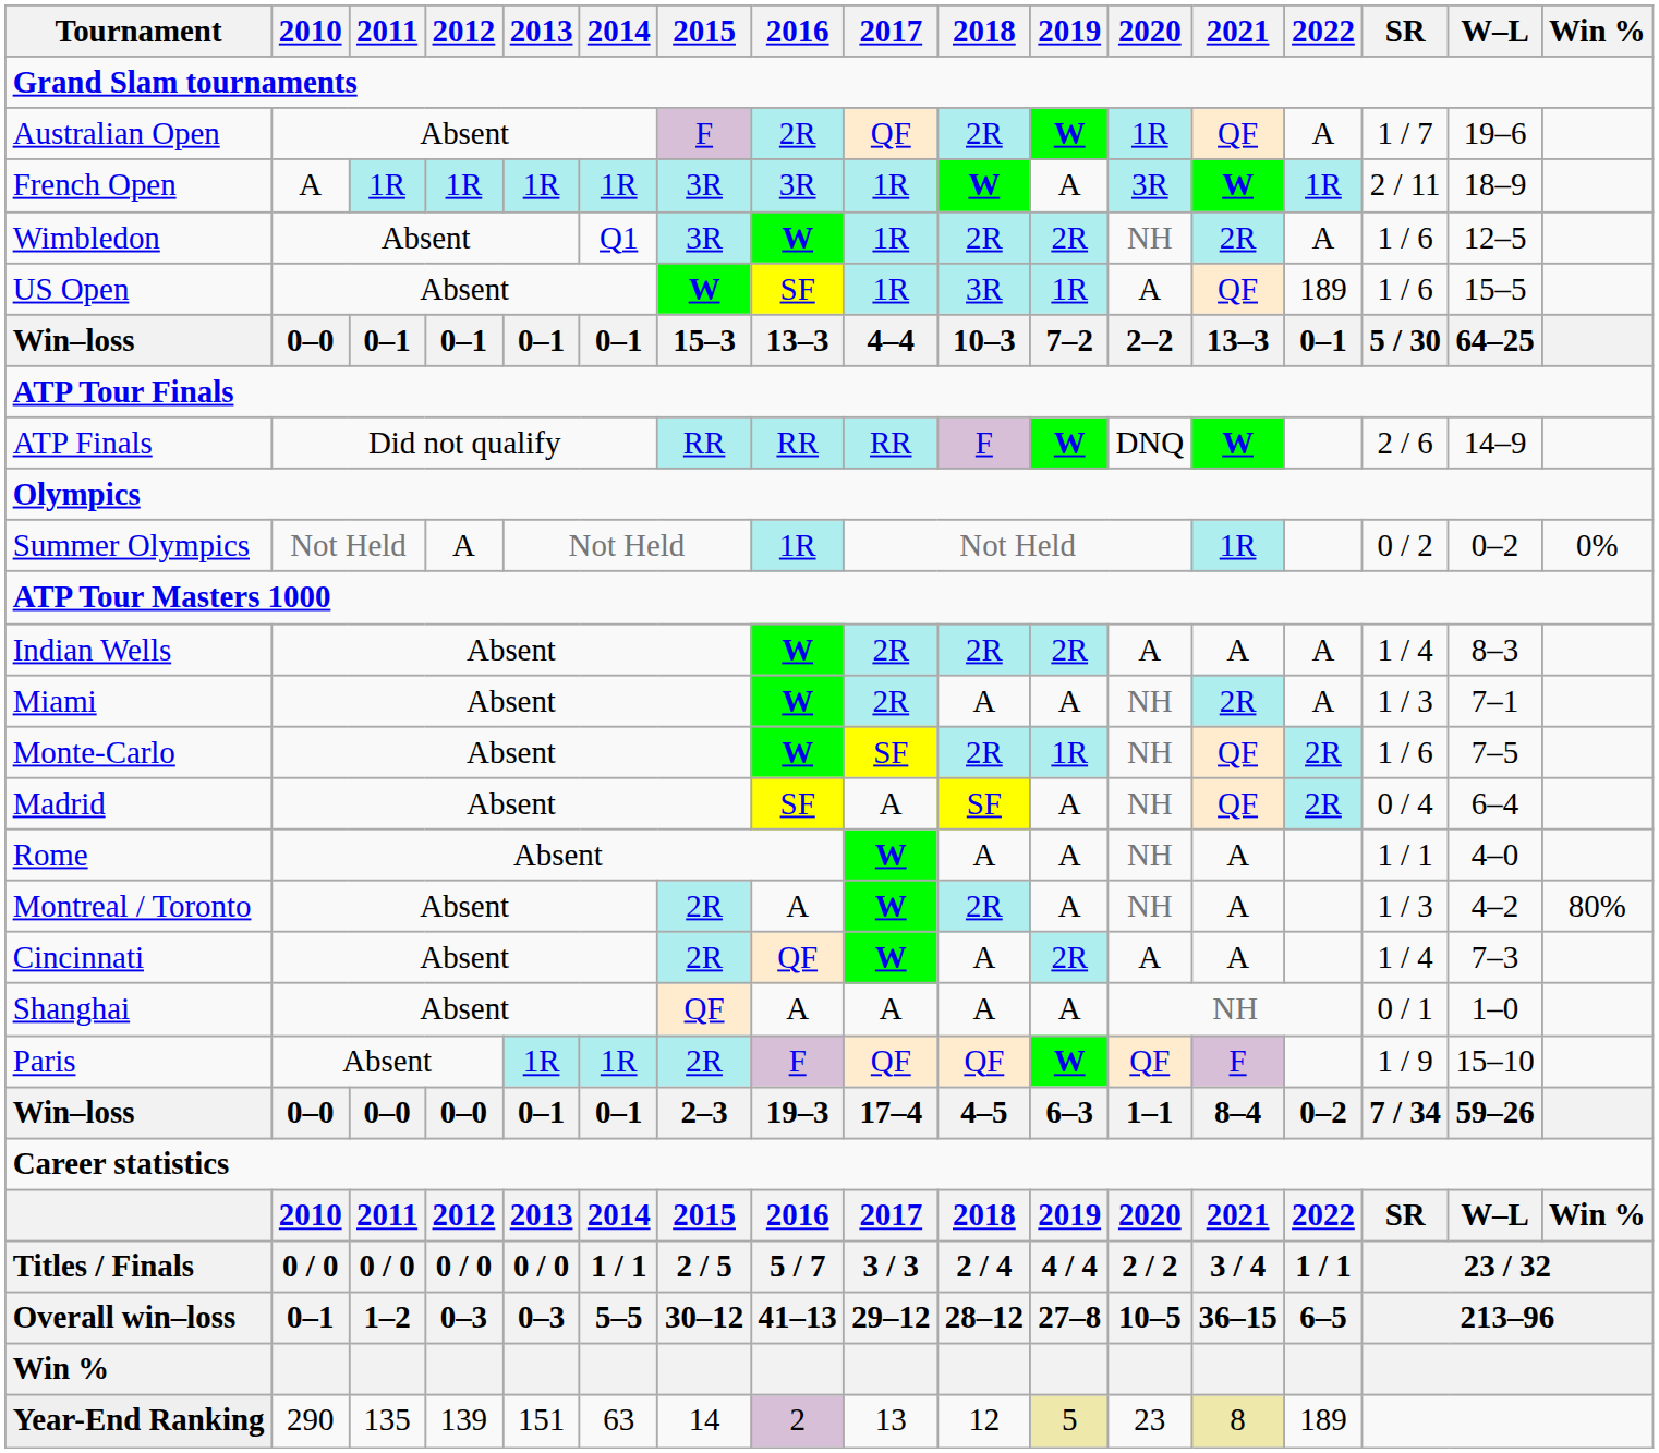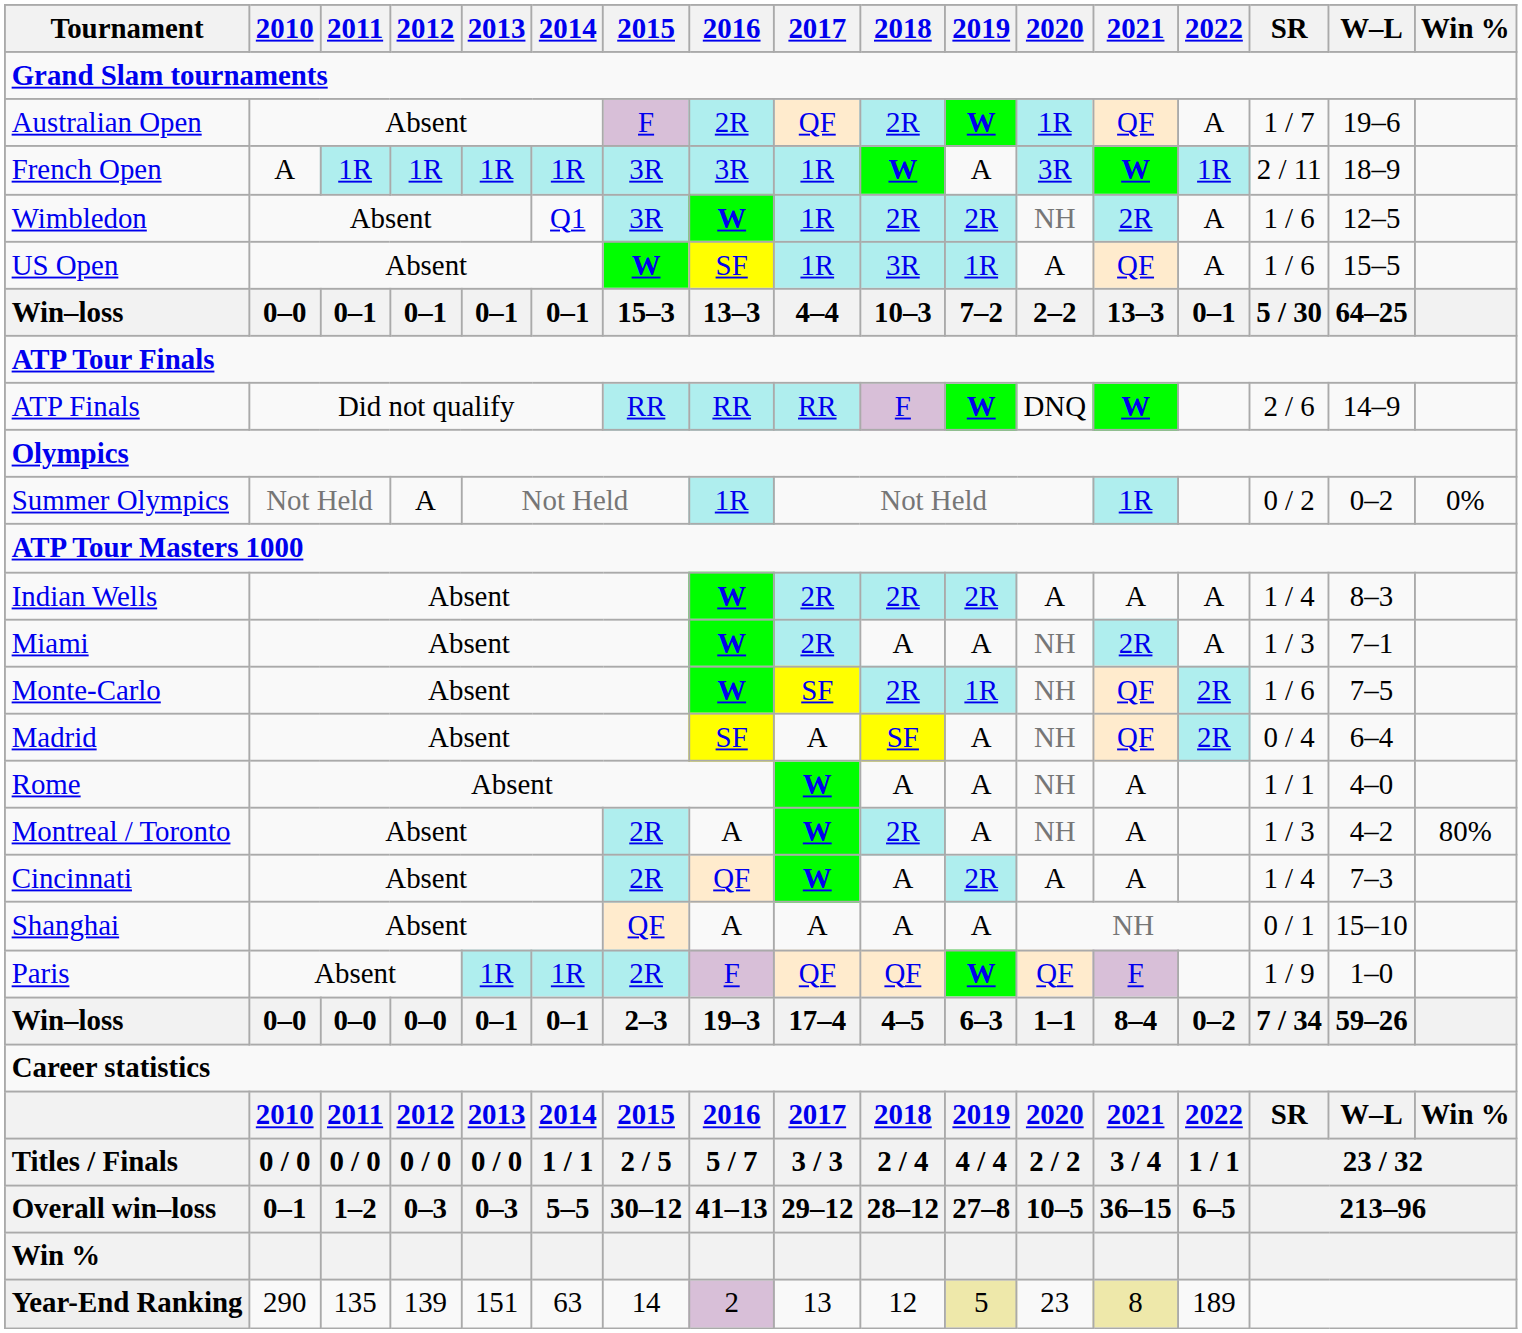US Open | 2022: 189 -> A
Shanghai | W–L: 1–0 -> 15–10
Paris | W–L: 15–10 -> 1–0
